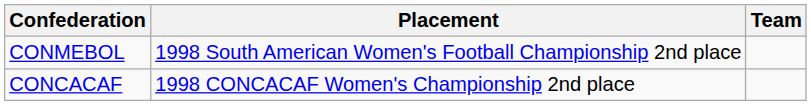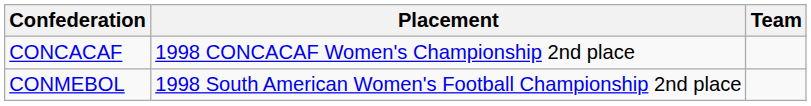rows swapped: CONCACAF <-> CONMEBOL
